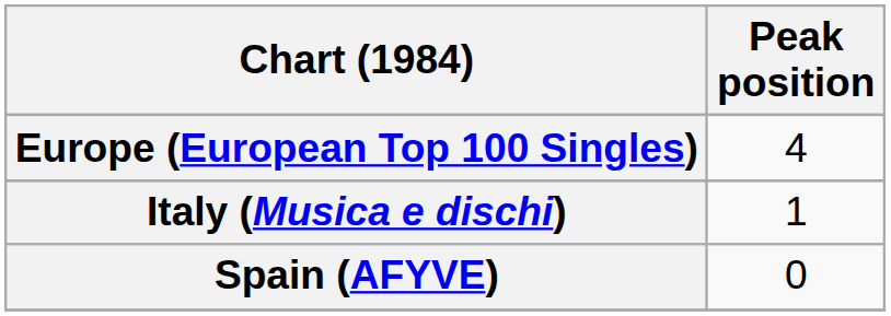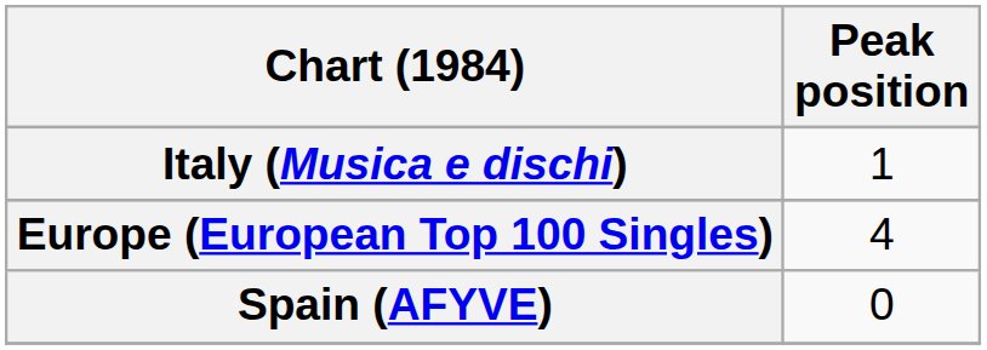rows swapped: Europe (European Top 100 Singles) <-> Italy (Musica e dischi)
